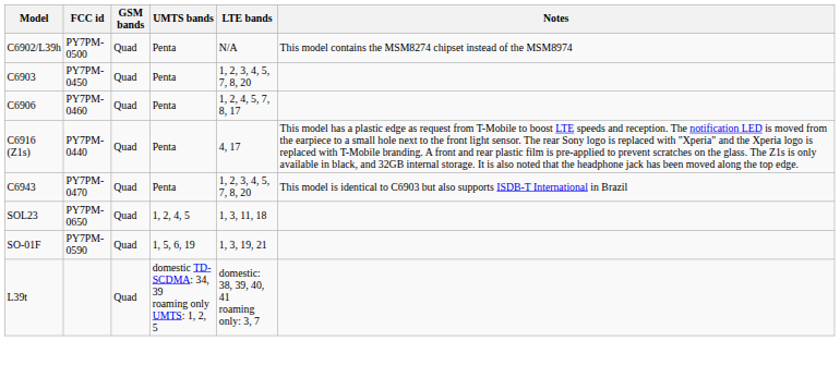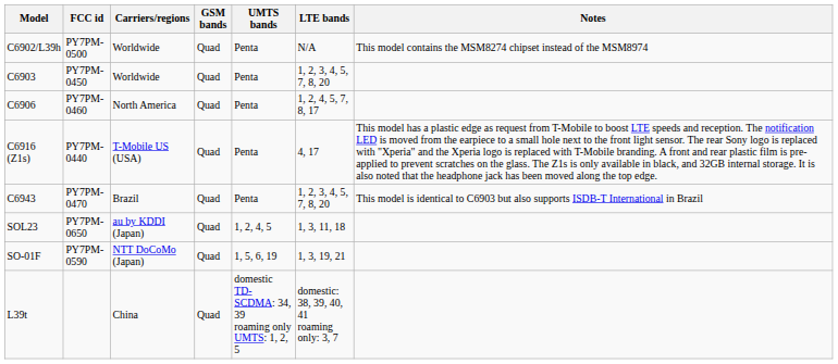+ column: Carriers/regions | Worldwide | Worldwide | North America | T-Mobile US (USA) | Brazil | au by KDDI (Japan) | NTT DoCoMo (Japan) | China
